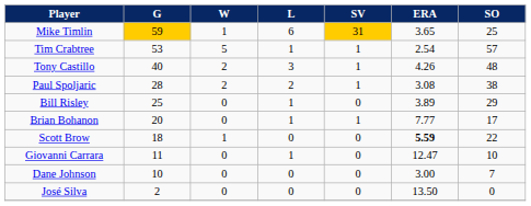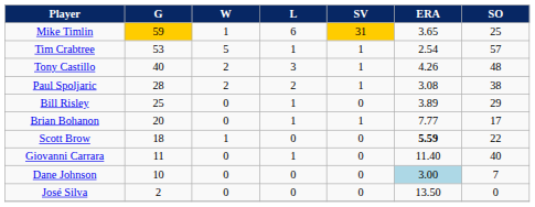Giovanni Carrara | ERA: 12.47 -> 11.40
Giovanni Carrara | SO: 10 -> 40
Dane Johnson | ERA: no background -> lightblue background
